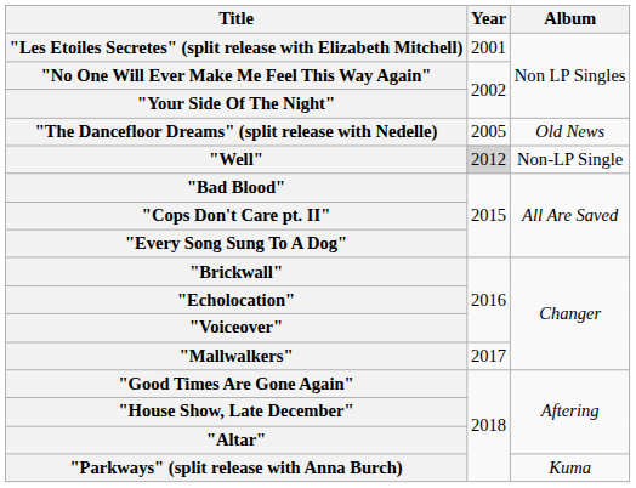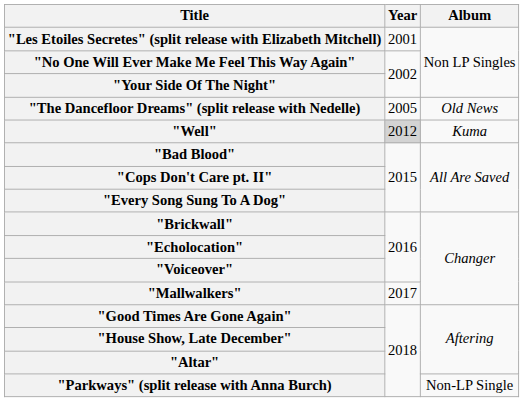"Well" | Album: Non-LP Single -> Kuma
"Parkways" (split release with Anna Burch) | Album: Kuma -> Non-LP Single
